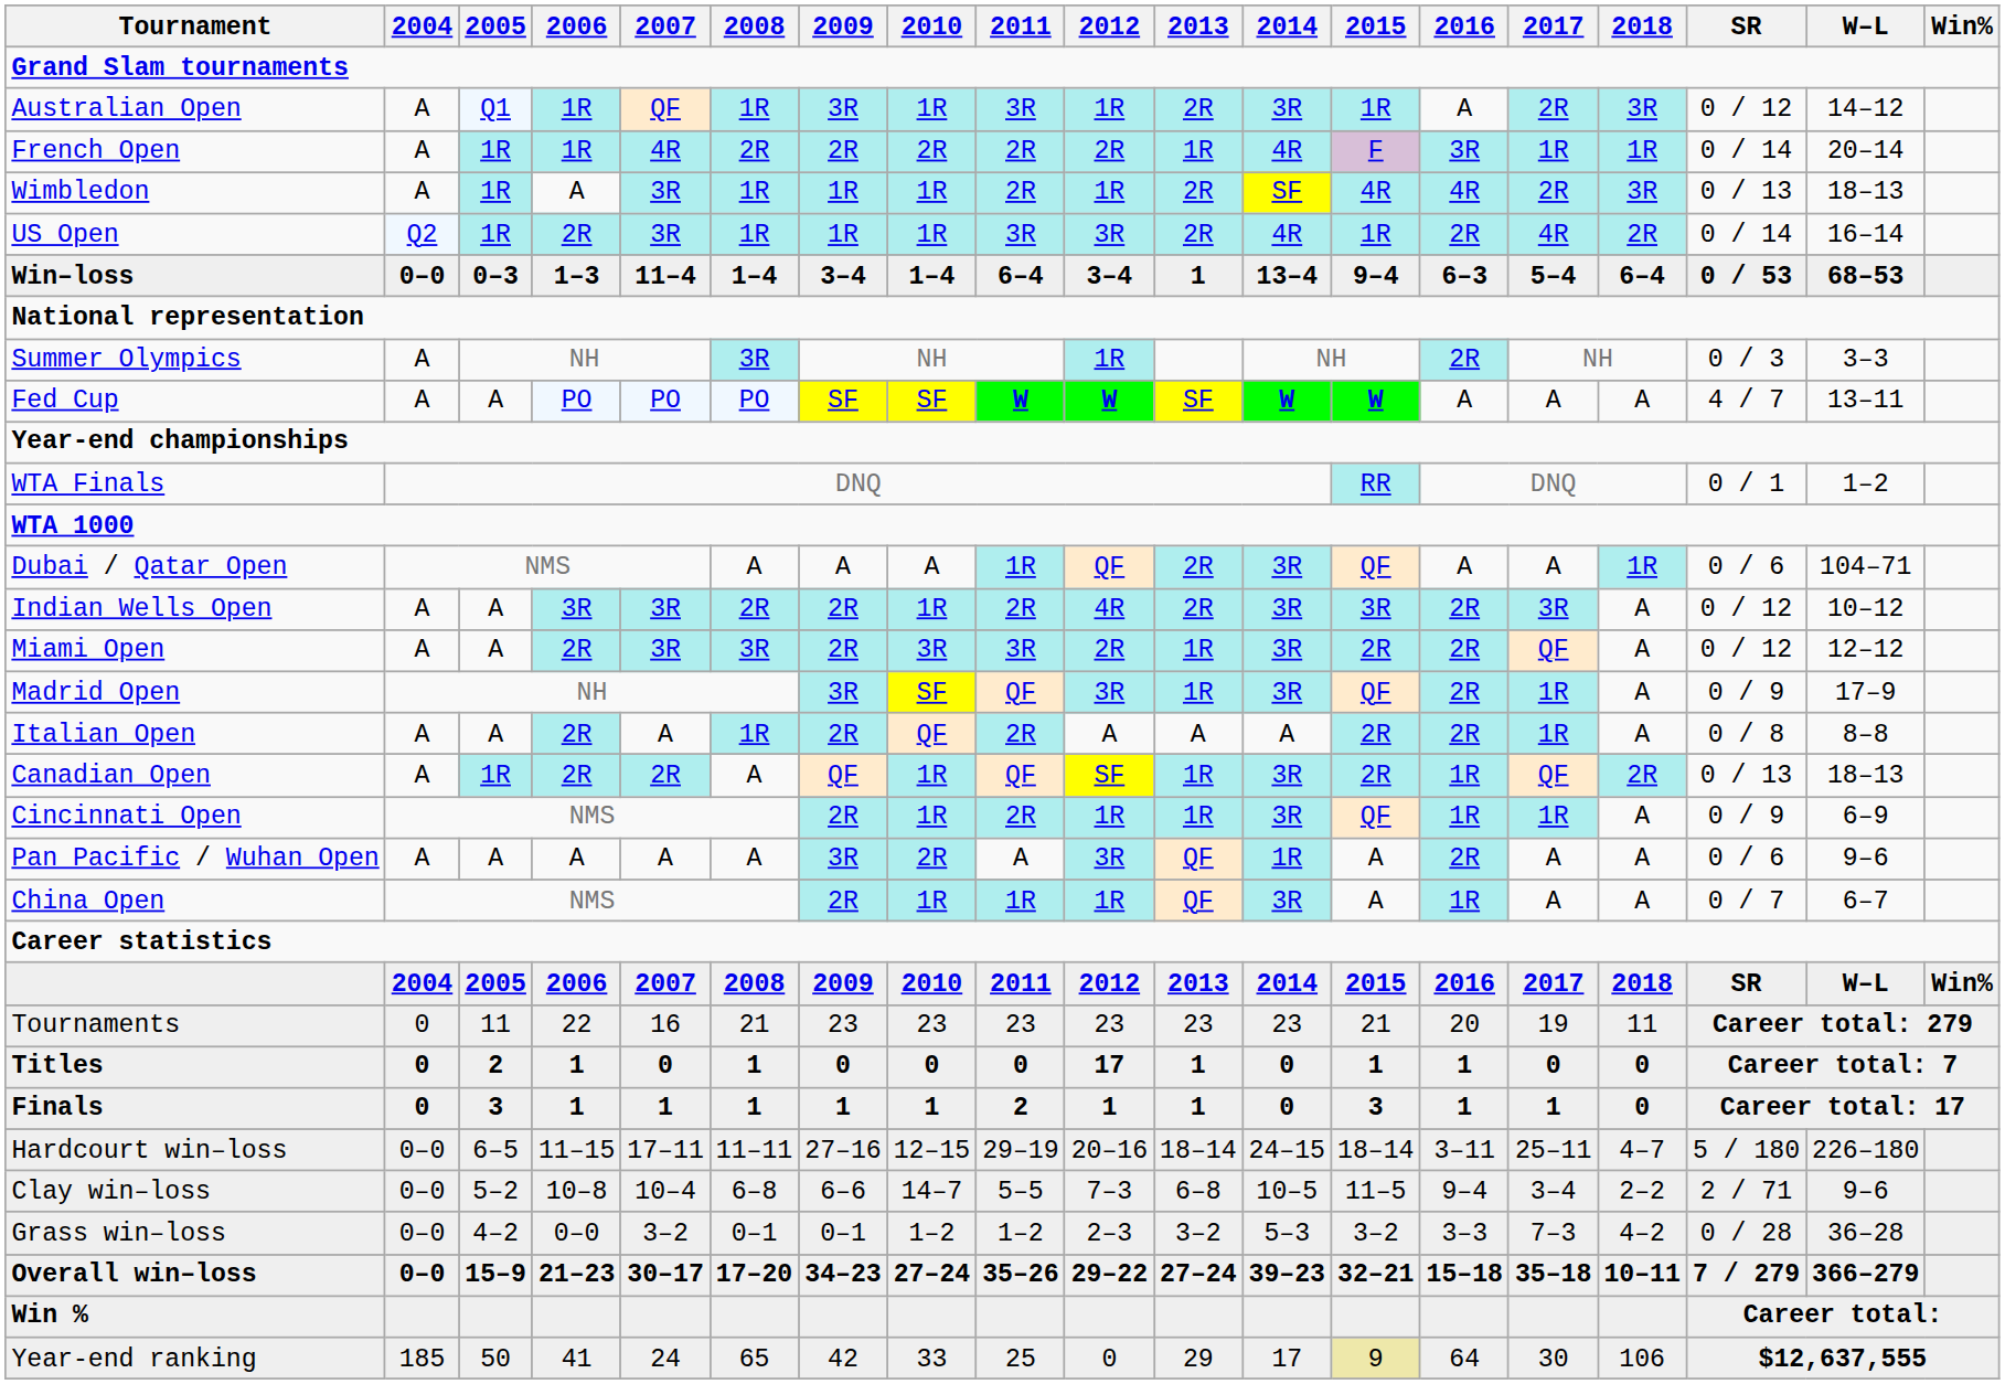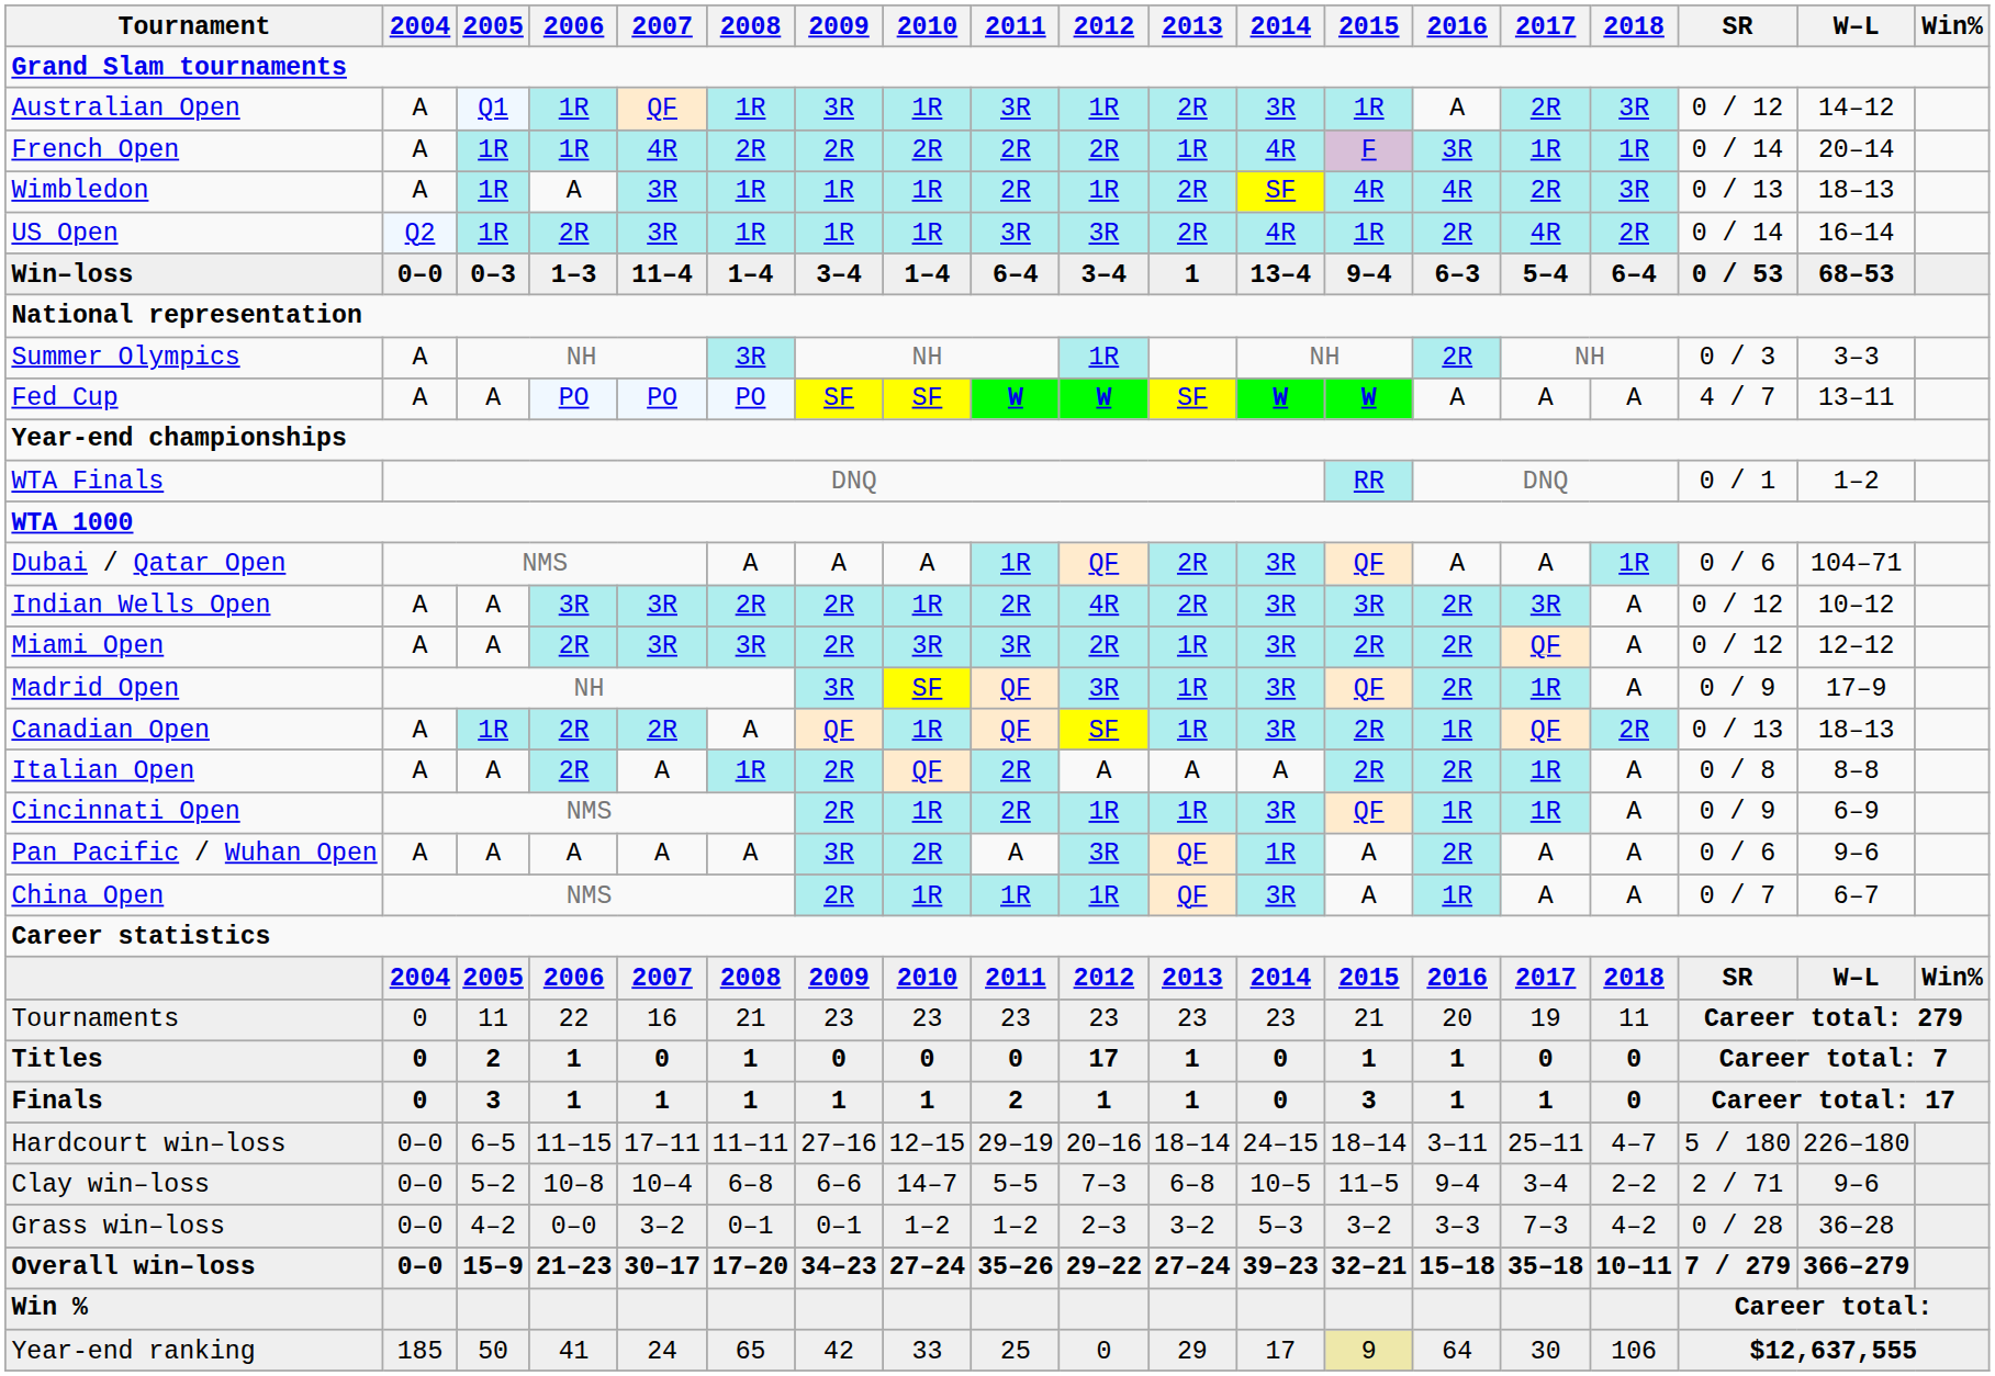rows swapped: Italian Open <-> Canadian Open
